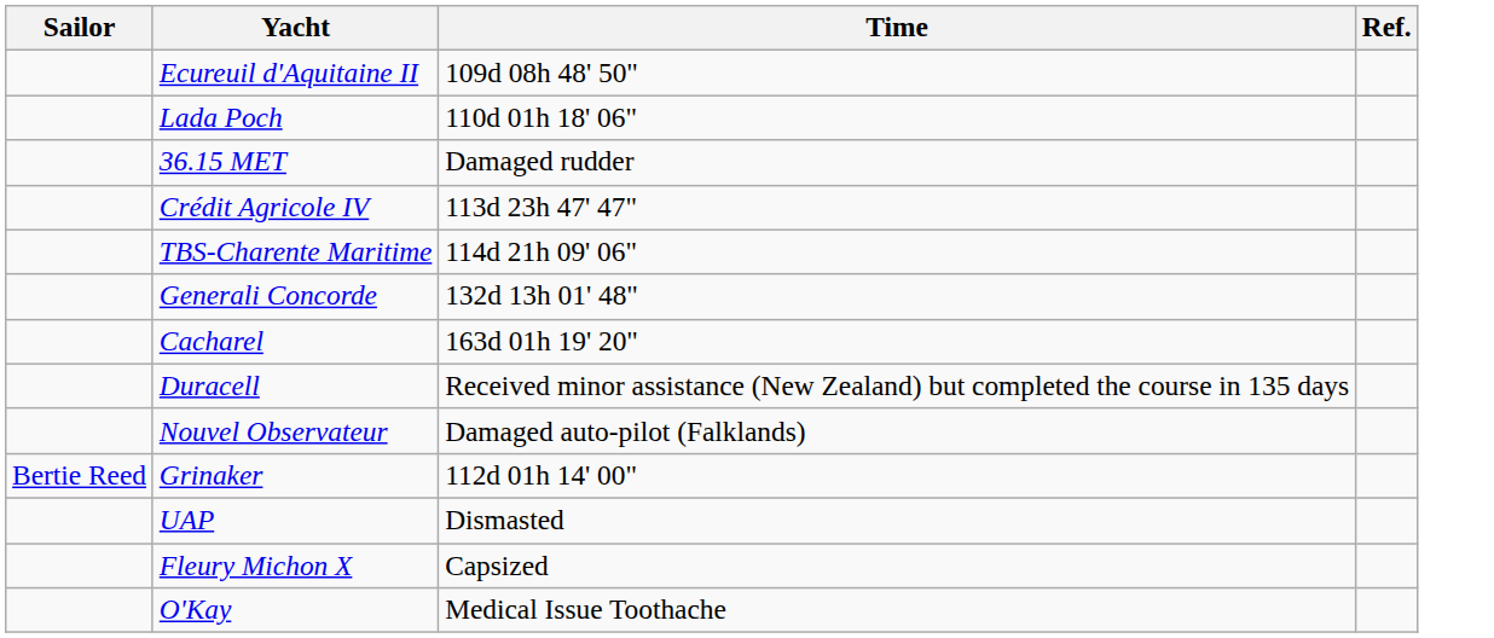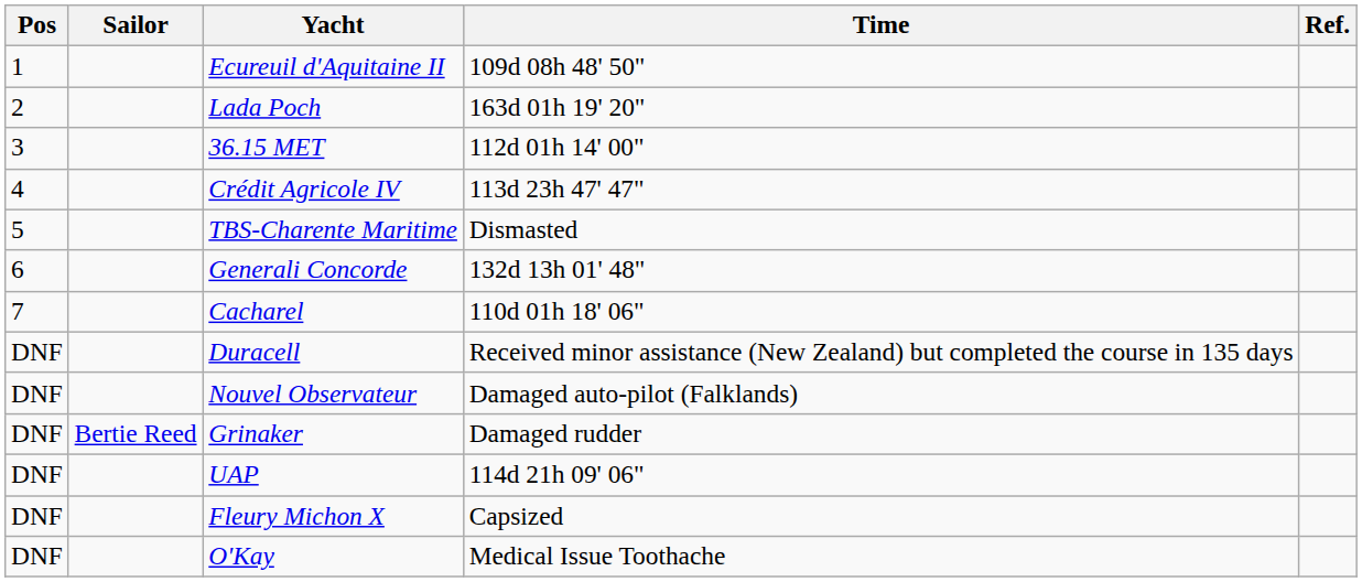+ column: Pos | 1 | 2 | 3 | 4 | 5 | 6 | 7 | DNF | DNF | DNF | DNF | DNF | DNF
Lada Poch | Time: 110d 01h 18' 06" -> 163d 01h 19' 20"
36.15 MET | Time: Damaged rudder -> 112d 01h 14' 00"
TBS-Charente Maritime | Time: 114d 21h 09' 06" -> Dismasted
Cacharel | Time: 163d 01h 19' 20" -> 110d 01h 18' 06"
Grinaker | Time: 112d 01h 14' 00" -> Damaged rudder
UAP | Time: Dismasted -> 114d 21h 09' 06"
